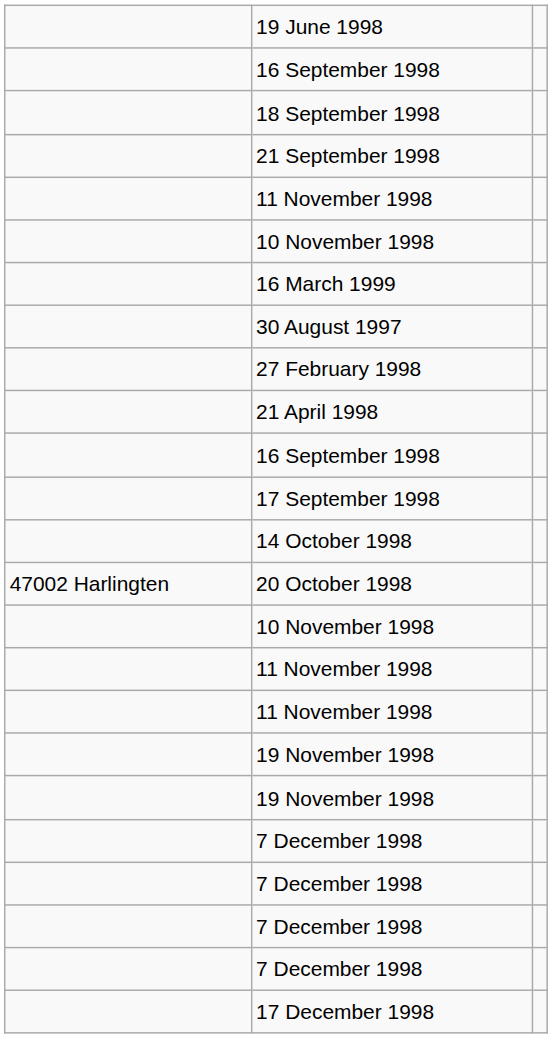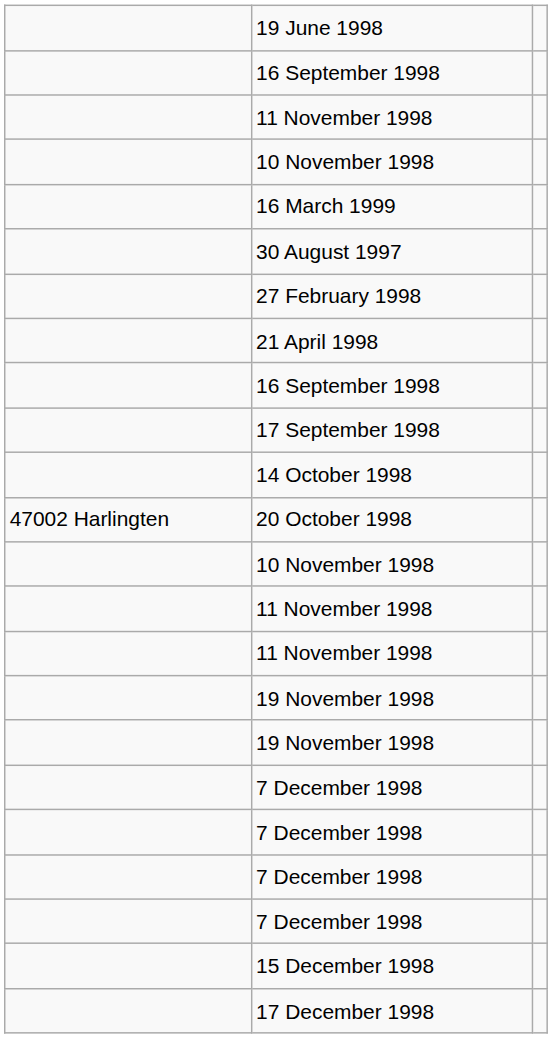- row: 18 September 1998
- row: 21 September 1998
+ row: 15 December 1998
